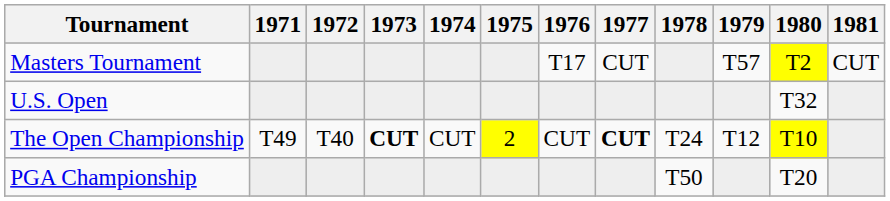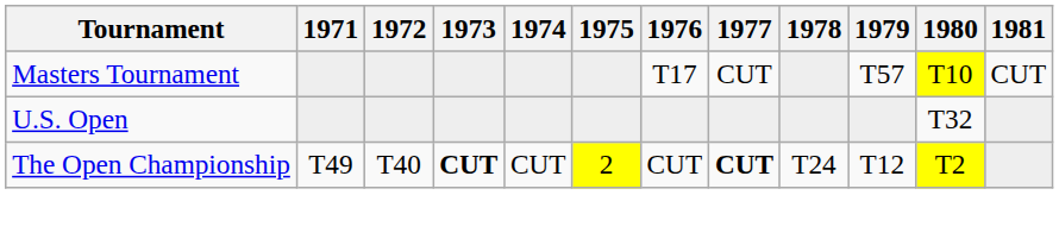Masters Tournament | 1980: T2 -> T10
The Open Championship | 1980: T10 -> T2
- row: PGA Championship | T50 | T20
